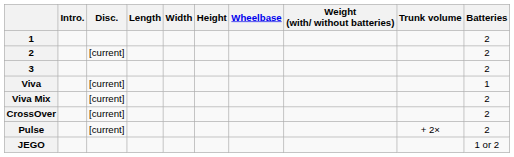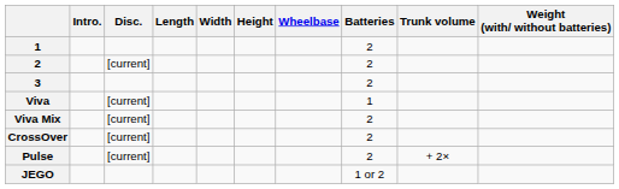columns swapped: Weight (with/ without batteries) <-> Batteries
